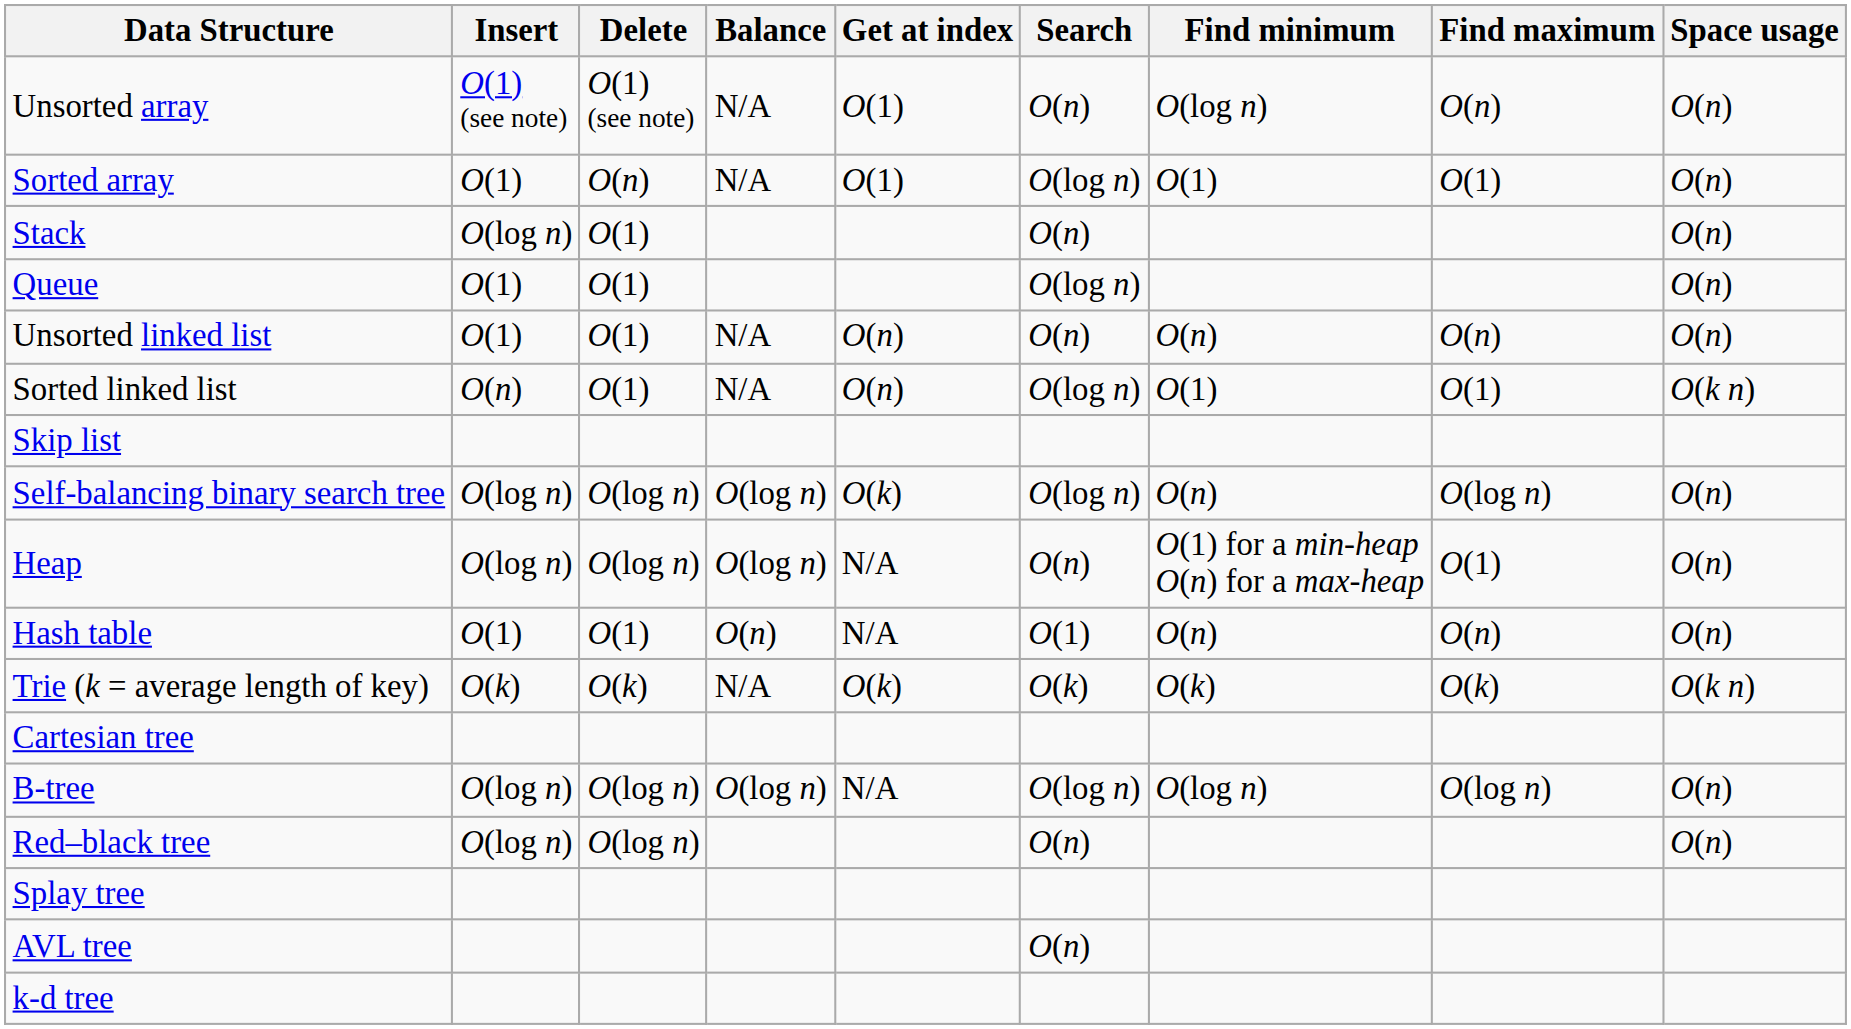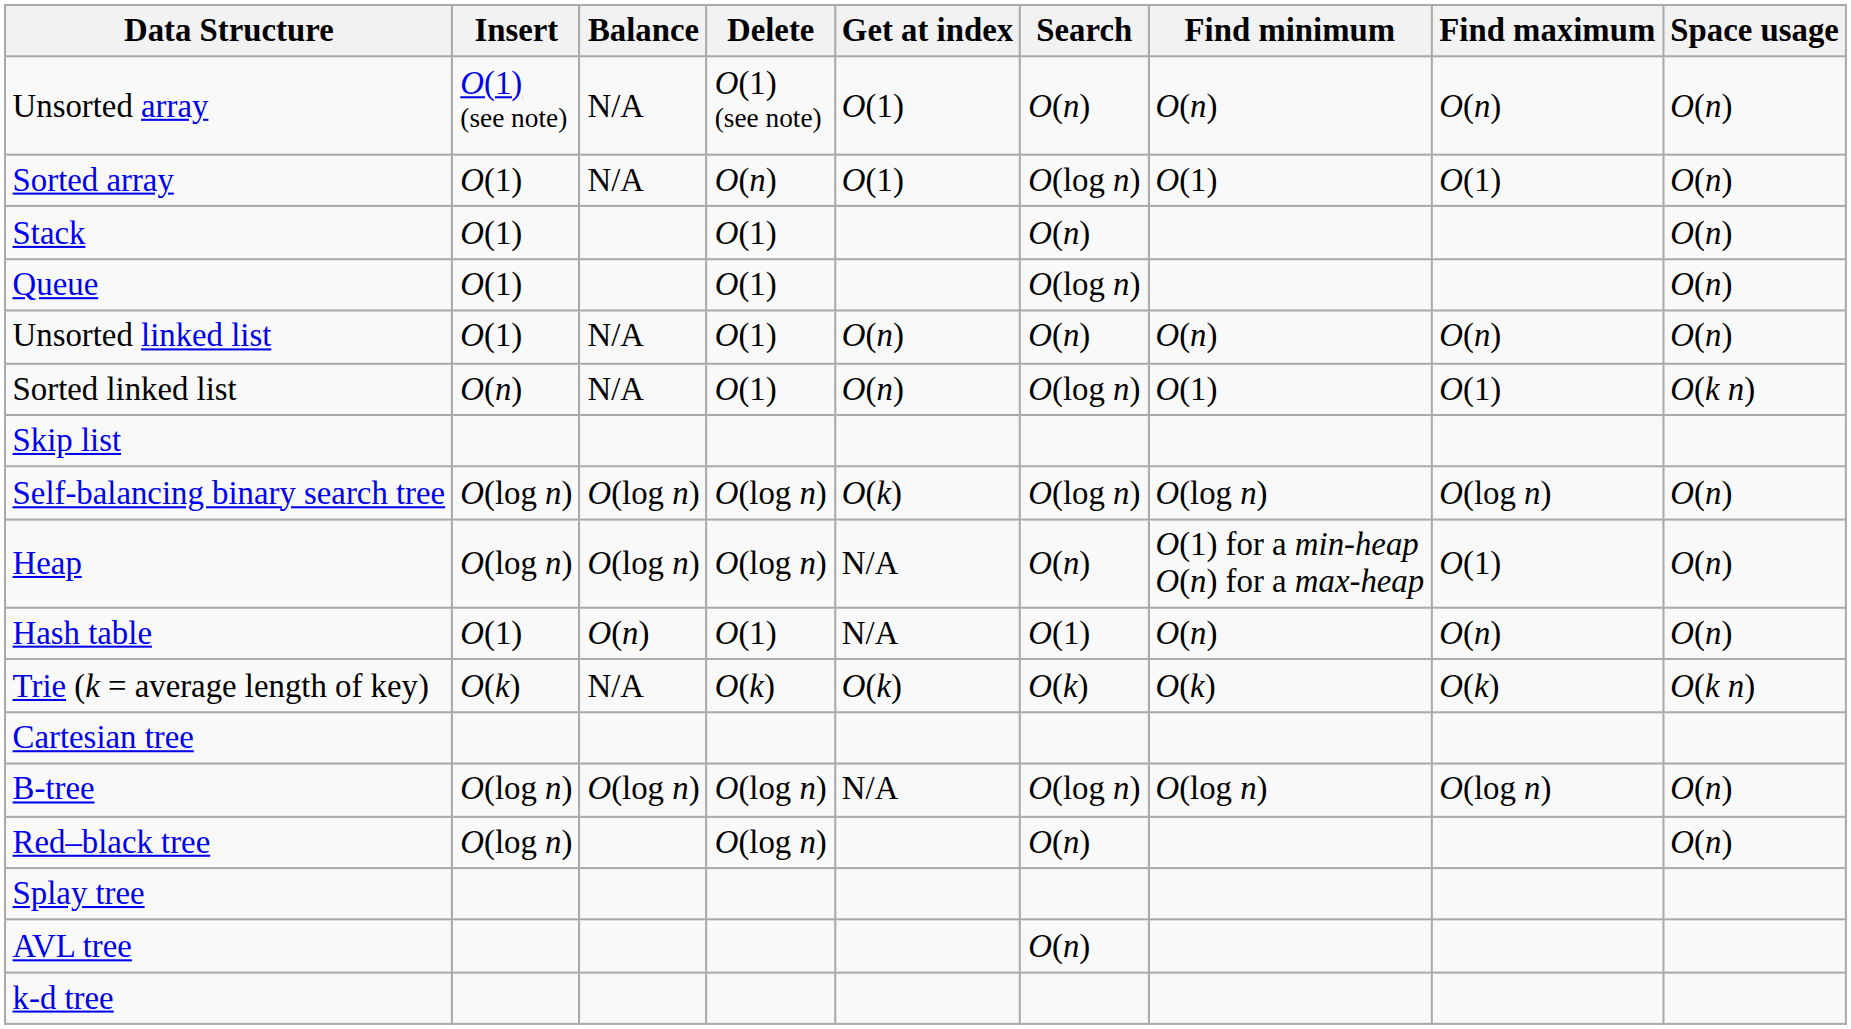columns swapped: Delete <-> Balance
Unsorted array | Find minimum: O(log n) -> O(n)
Stack | Insert: O(log n) -> O(1)
Self-balancing binary search tree | Find minimum: O(n) -> O(log n)
